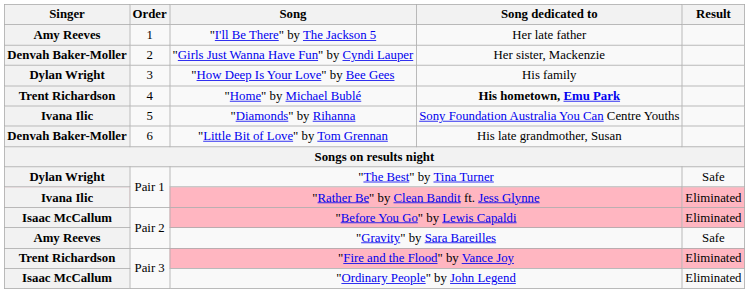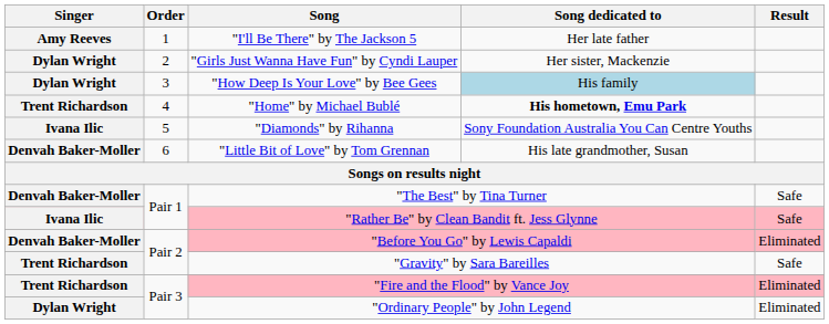"Girls Just Wanna Have Fun" by Cyndi Lauper | Singer: Denvah Baker-Moller -> Dylan Wright
"How Deep Is Your Love" by Bee Gees | Song dedicated to: no background -> lightblue background
"The Best" by Tina Turner | Singer: Dylan Wright -> Denvah Baker-Moller
"Rather Be" by Clean Bandit ft. Jess Glynne | Result: Eliminated -> Safe
"Before You Go" by Lewis Capaldi | Singer: Isaac McCallum -> Denvah Baker-Moller
"Gravity" by Sara Bareilles | Singer: Amy Reeves -> Trent Richardson
"Ordinary People" by John Legend | Singer: Isaac McCallum -> Dylan Wright
